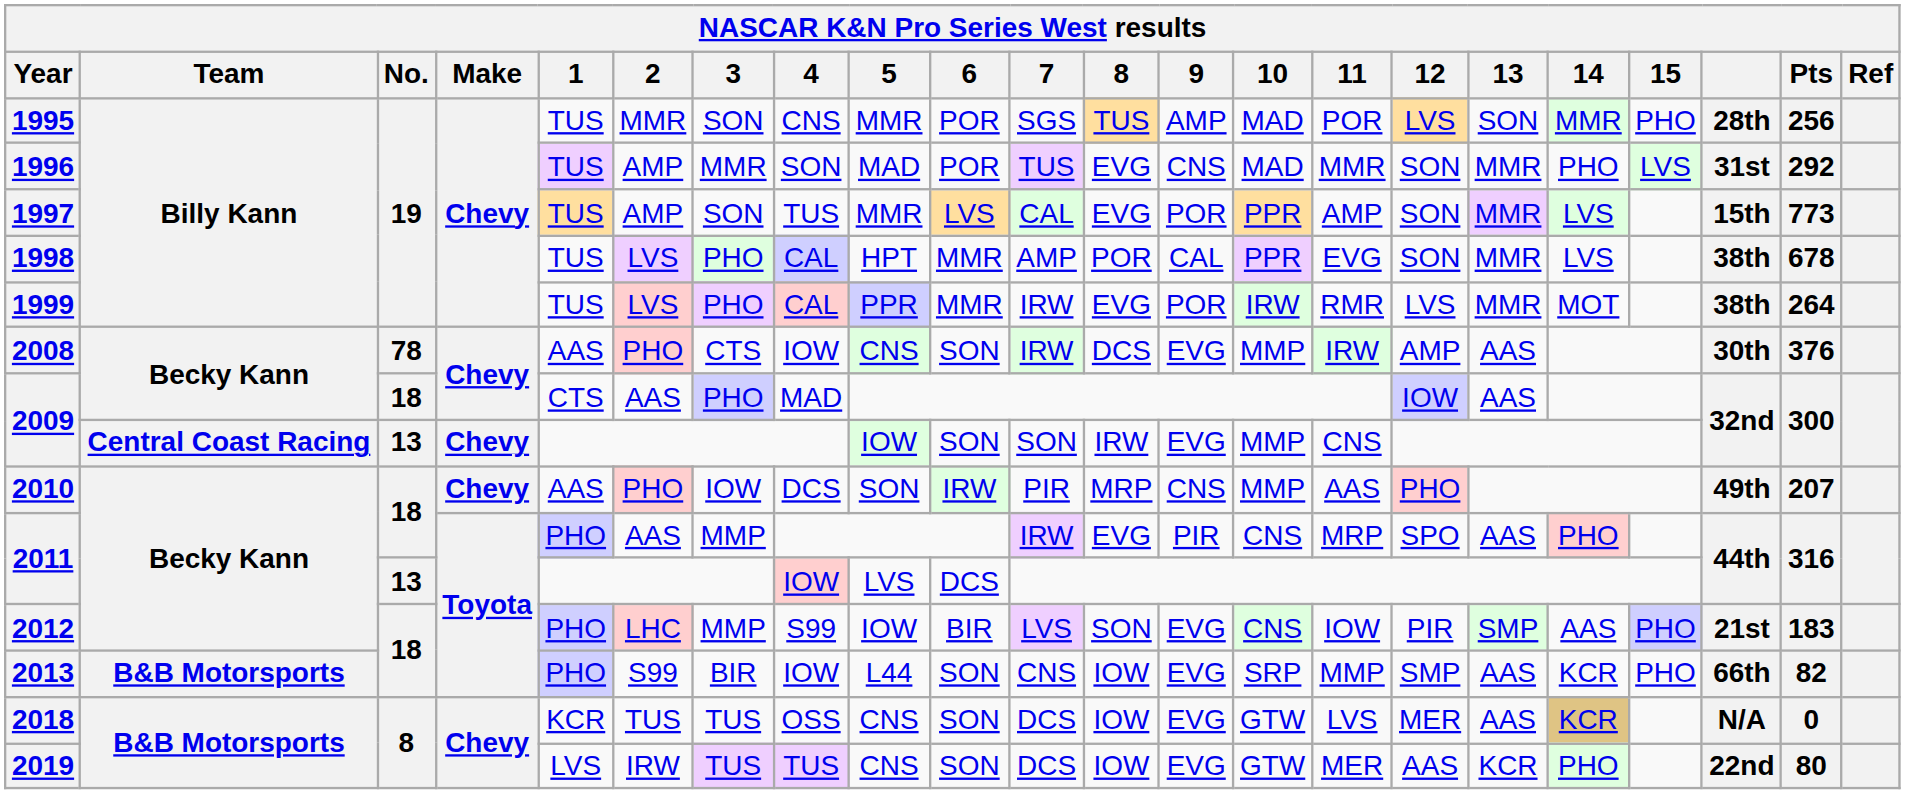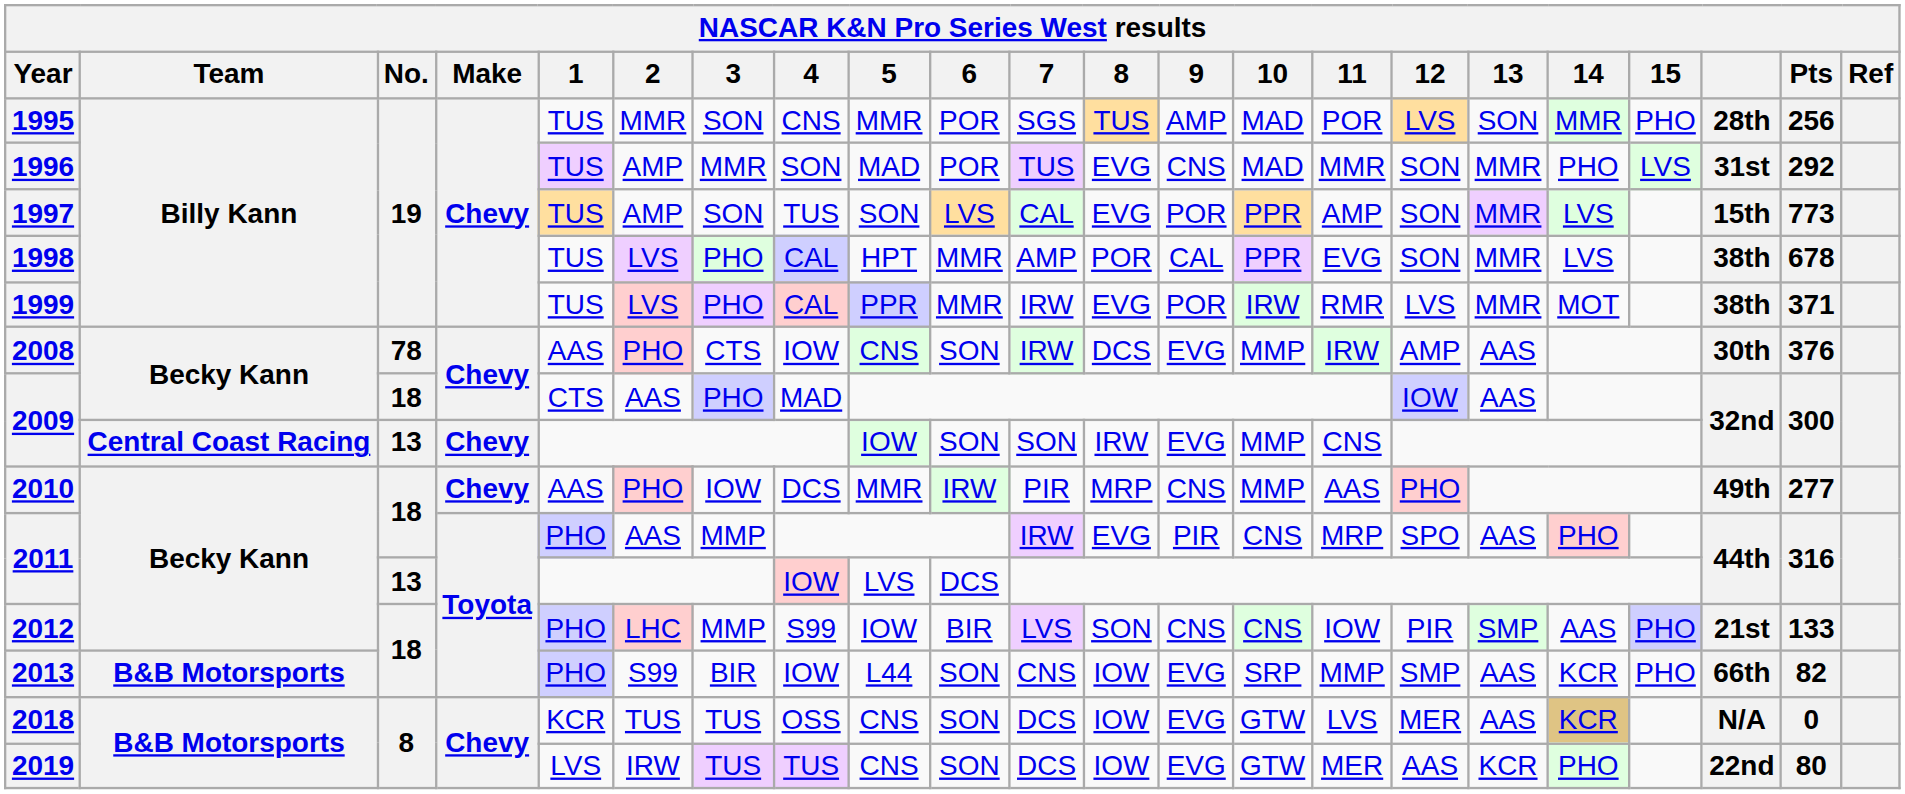1997 | 5: MMR -> SON
1999 | Pts: 264 -> 371
2010 | 5: SON -> MMR
2010 | Pts: 207 -> 277
2012 | 9: EVG -> CNS
2012 | Pts: 183 -> 133
